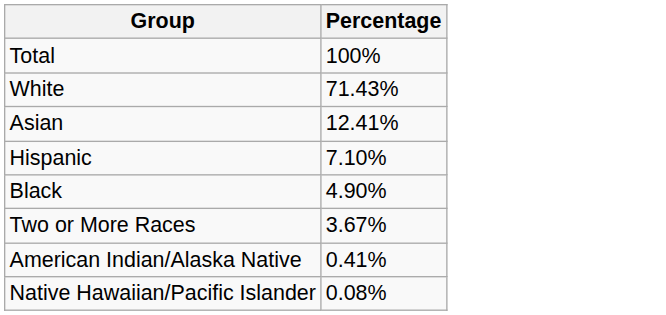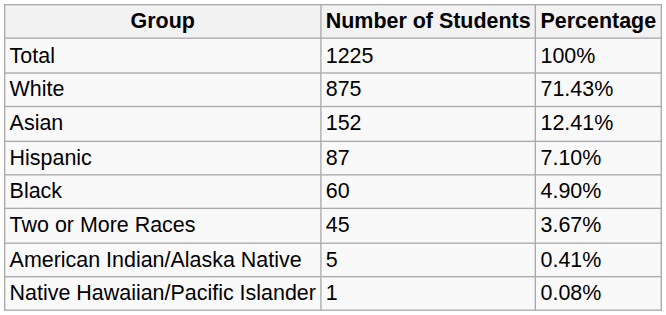+ column: Number of Students | 1225 | 875 | 152 | 87 | 60 | 45 | 5 | 1
